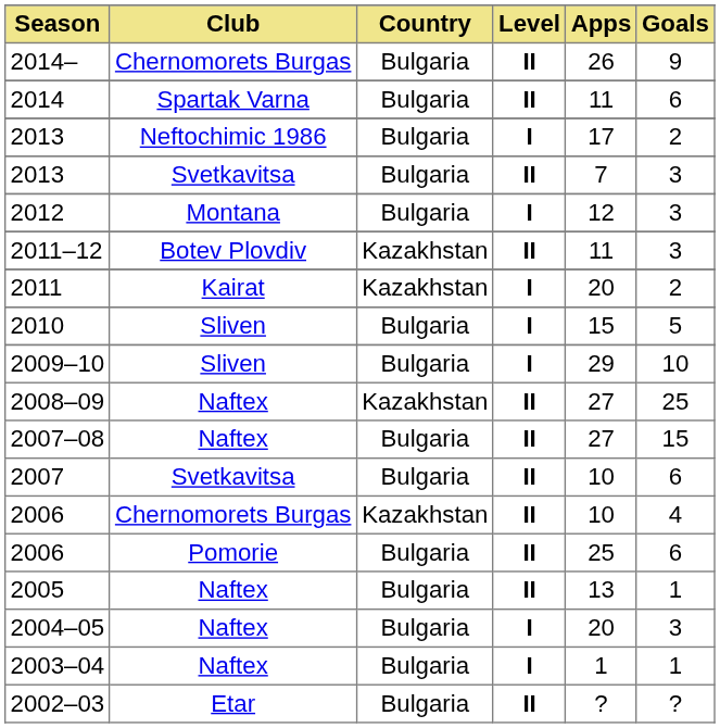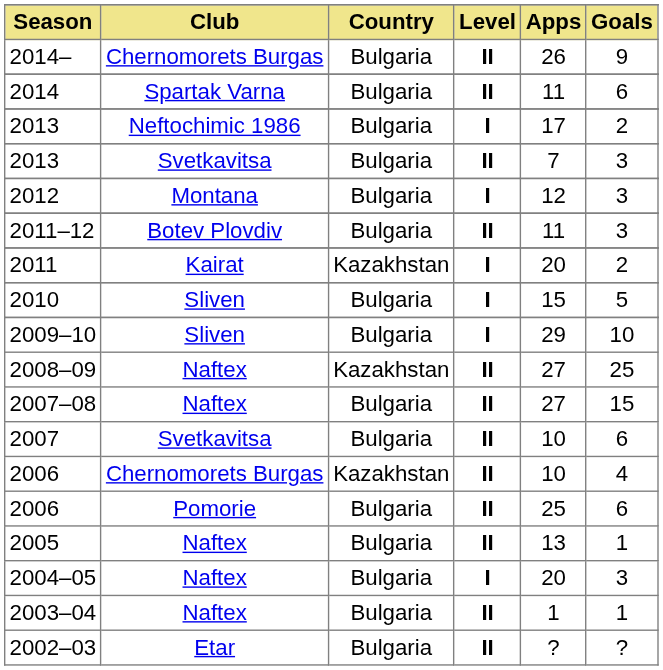2011–12 | Country: Kazakhstan -> Bulgaria
2003–04 | Level: I -> II
